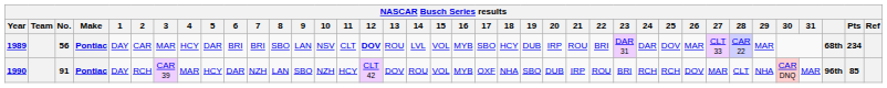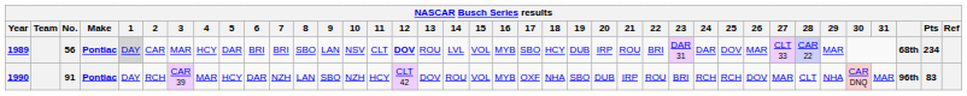1989 | 1: no background -> lightgrey background
1990 | Pts: 85 -> 83
